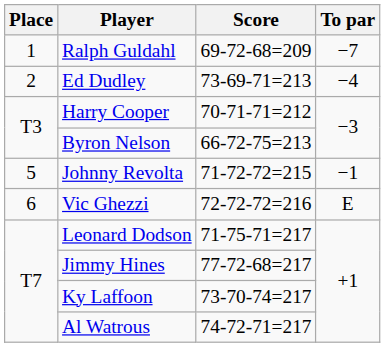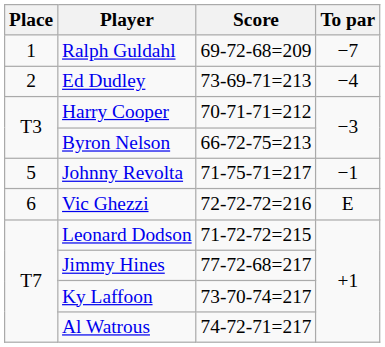Johnny Revolta | Score: 71-72-72=215 -> 71-75-71=217
Leonard Dodson | Score: 71-75-71=217 -> 71-72-72=215
